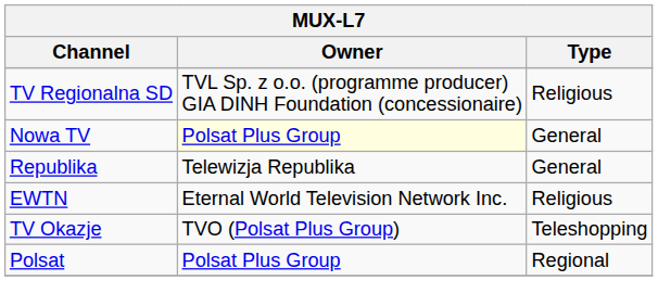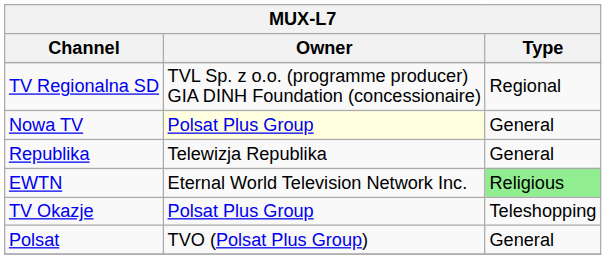TV Regionalna SD | Type: Religious -> Regional
EWTN | Type: no background -> lightgreen background
TV Okazje | Owner: TVO (Polsat Plus Group) -> Polsat Plus Group
Polsat | Owner: Polsat Plus Group -> TVO (Polsat Plus Group)
Polsat | Type: Regional -> General
